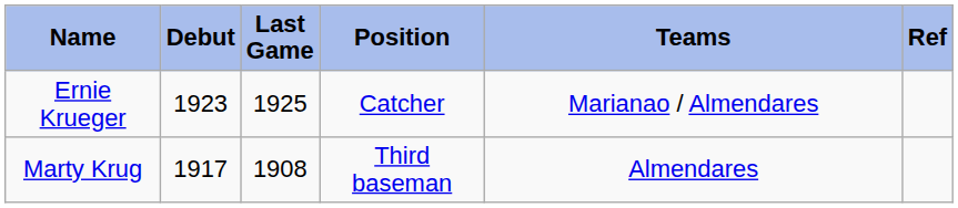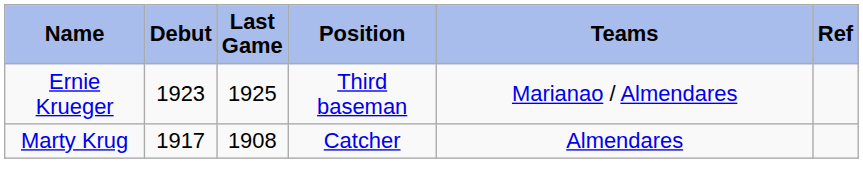Ernie Krueger | Position: Catcher -> Third baseman
Marty Krug | Position: Third baseman -> Catcher
